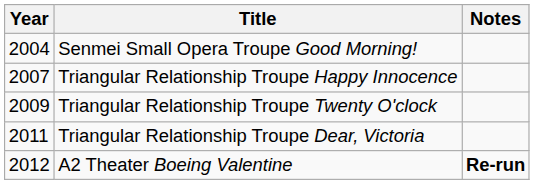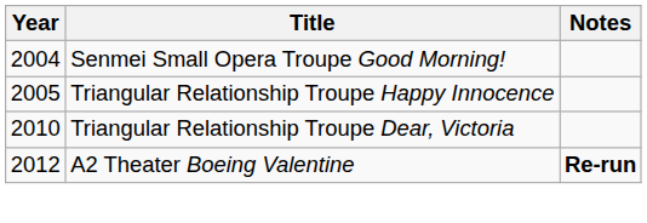Triangular Relationship Troupe Happy Innocence | Year: 2007 -> 2005
- row: 2009 | Triangular Relationship Troupe Twenty O'clock
Triangular Relationship Troupe Dear, Victoria | Year: 2011 -> 2010
